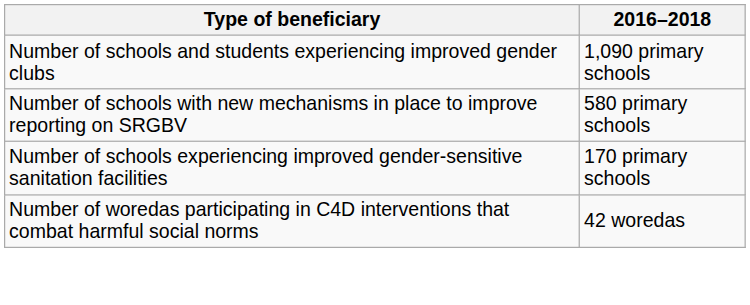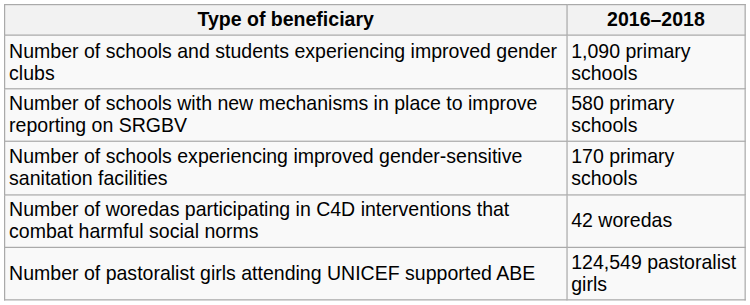+ row: Number of pastoralist girls attending UNICEF supported ABE | 124,549 pastoralist girls
